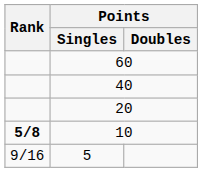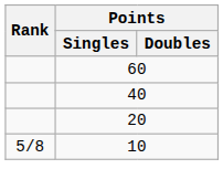10 | Rank: bold -> normal
- row: 9/16 | 5
